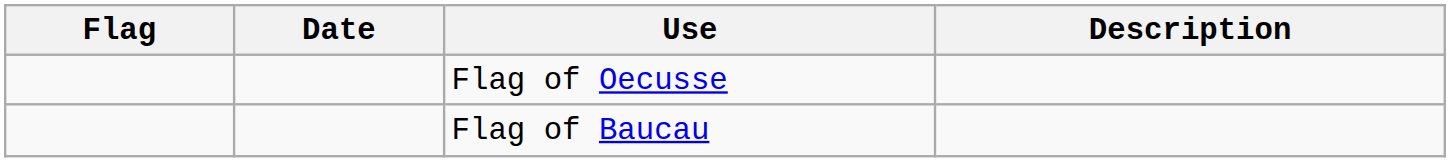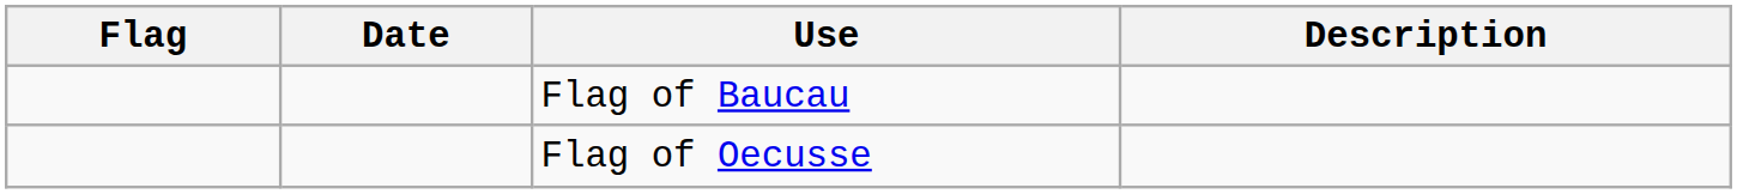rows swapped: Flag of Baucau <-> Flag of Oecusse
